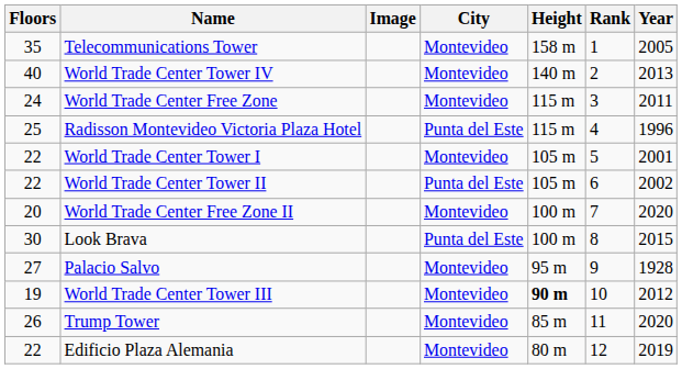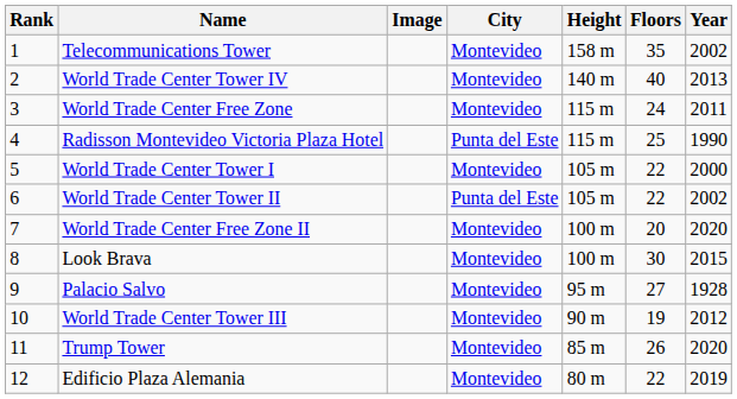columns swapped: Rank <-> Floors
Telecommunications Tower | Year: 2005 -> 2002
Radisson Montevideo Victoria Plaza Hotel | Year: 1996 -> 1990
World Trade Center Tower I | Year: 2001 -> 2000
Look Brava | City: Punta del Este -> Montevideo
World Trade Center Tower III | Height: bold -> normal
